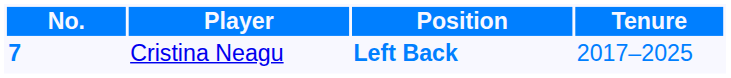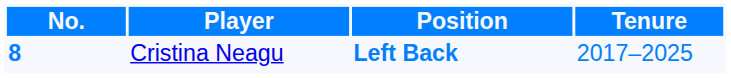Cristina Neagu | No.: 7 -> 8
